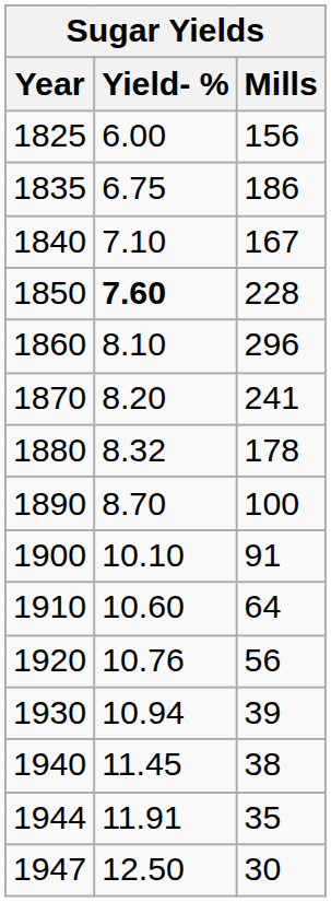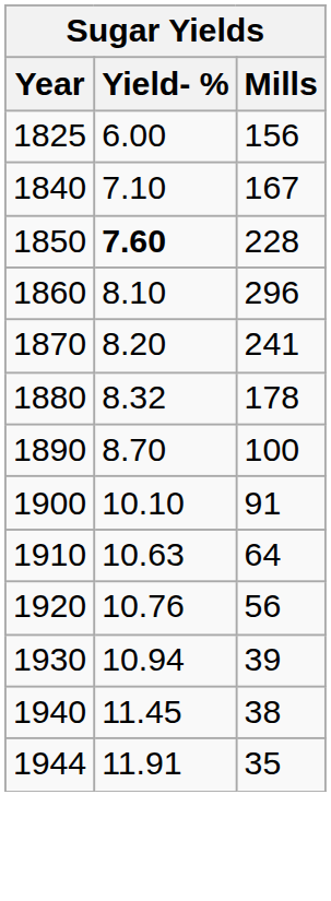- row: 1835 | 6.75 | 186
1910 | Yield- %: 10.60 -> 10.63
- row: 1947 | 12.50 | 30
